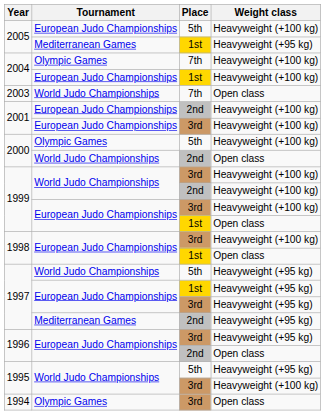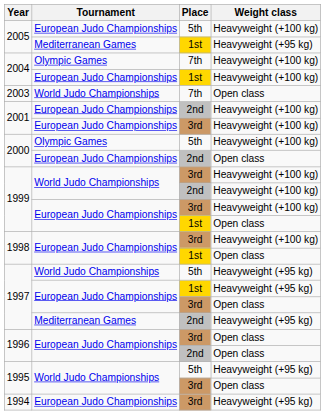2000 / 2nd | Tournament: World Judo Championships -> European Judo Championships
1997 / 3rd | Weight class: Heavyweight (+95 kg) -> Open class
1996 / 3rd | Weight class: Heavyweight (+95 kg) -> Open class
1995 / 3rd | Weight class: Heavyweight (+100 kg) -> Open class
1994 | Tournament: Olympic Games -> European Judo Championships
1994 | Weight class: Open class -> Heavyweight (+95 kg)
